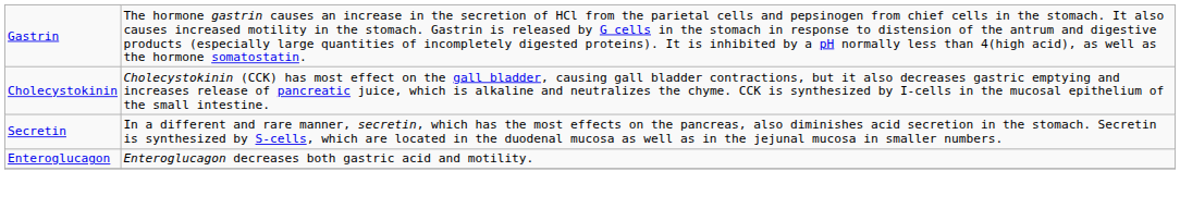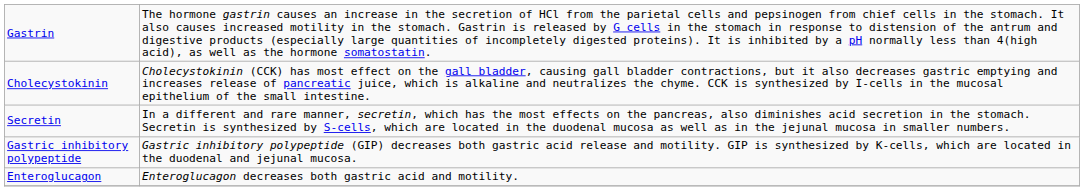+ row: Gastric inhibitory polypeptide | Gastric inhibitory polypeptide (GIP) decreases both gastric acid release and motility. GIP is synthesized by K-cells, which are located in the duodenal and jejunal mucosa.
